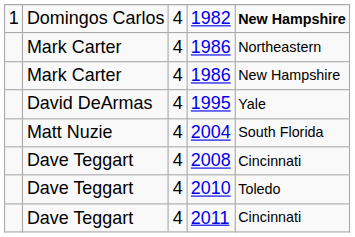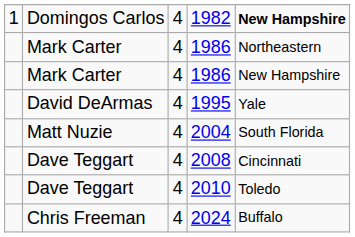- row: Dave Teggart | 4 | 2011 | Cincinnati
+ row: Chris Freeman | 4 | 2024 | Buffalo
